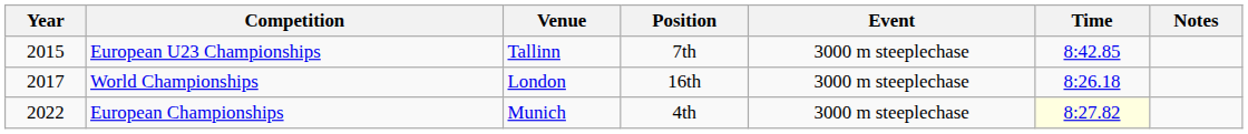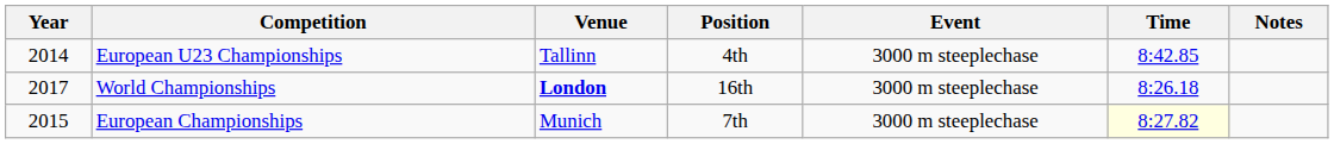European U23 Championships | Year: 2015 -> 2014
European U23 Championships | Position: 7th -> 4th
World Championships | Venue: normal -> bold
European Championships | Year: 2022 -> 2015
European Championships | Position: 4th -> 7th
